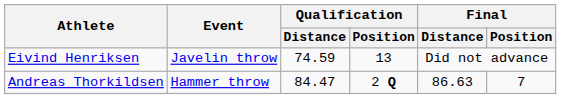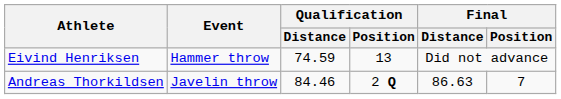Eivind Henriksen | Event: Javelin throw -> Hammer throw
Andreas Thorkildsen | Event: Hammer throw -> Javelin throw
Andreas Thorkildsen | Qualification / Distance: 84.47 -> 84.46
